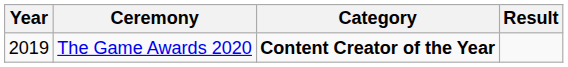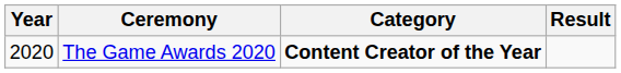The Game Awards 2020 | Year: 2019 -> 2020
